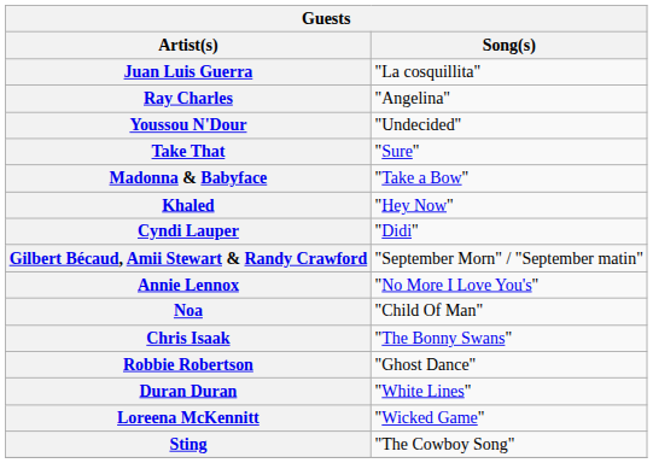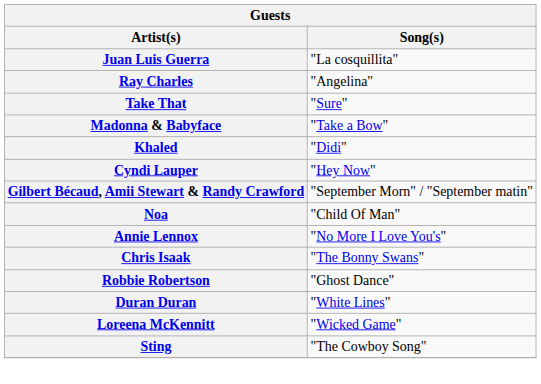- row: Youssou N'Dour | "Undecided"
Khaled | Song(s): "Hey Now" -> "Didi"
Cyndi Lauper | Song(s): "Didi" -> "Hey Now"
rows swapped: Noa <-> Annie Lennox
